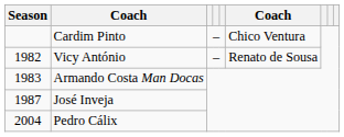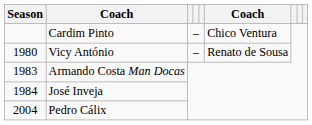Vicy António | Season: 1982 -> 1980
José Inveja | Season: 1987 -> 1984
